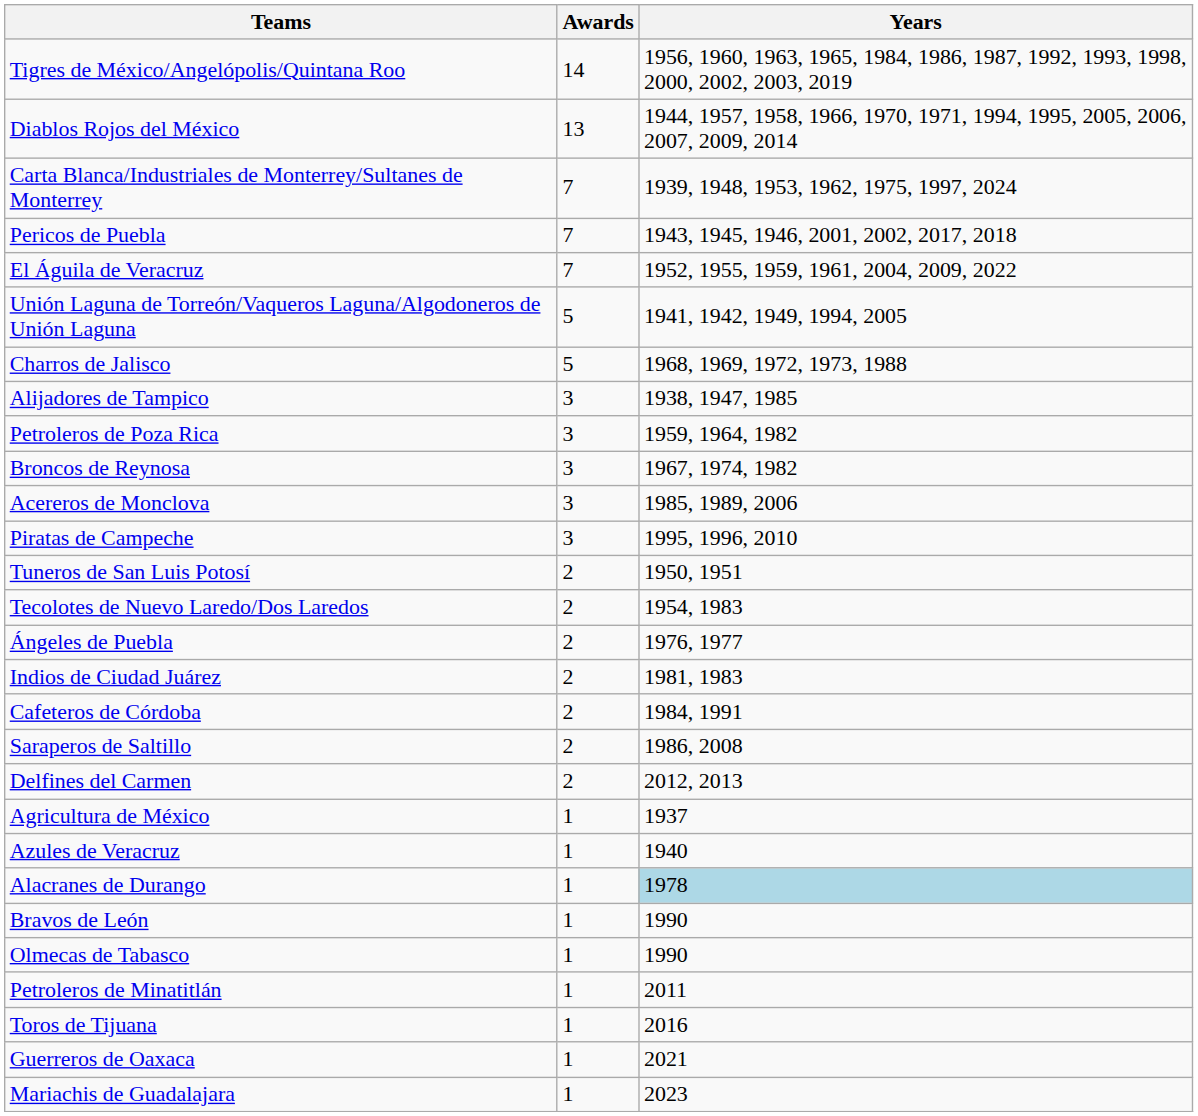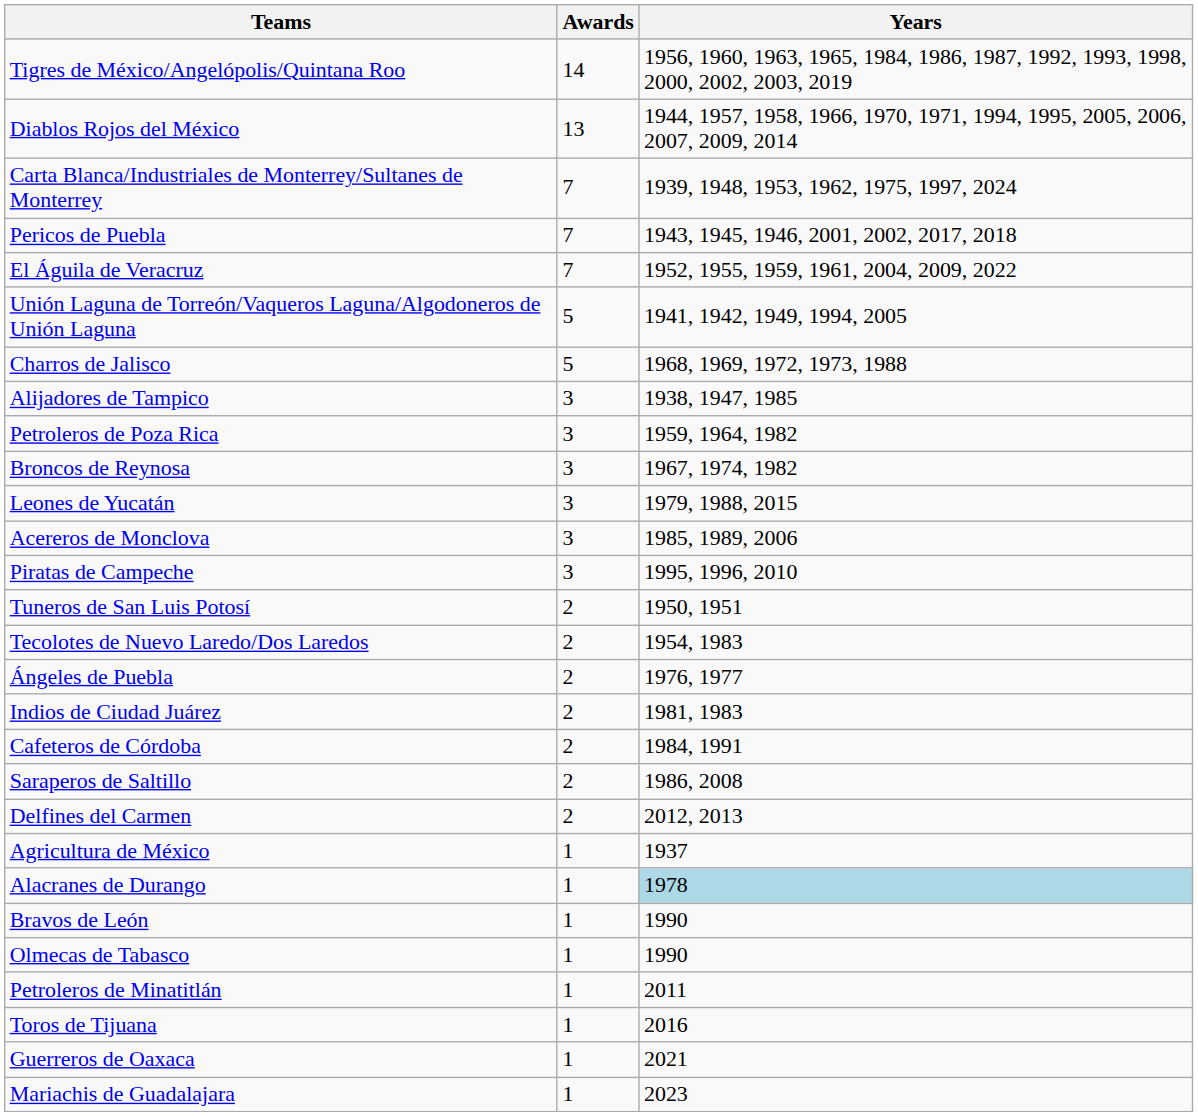+ row: Leones de Yucatán | 3 | 1979, 1988, 2015
- row: Azules de Veracruz | 1 | 1940
